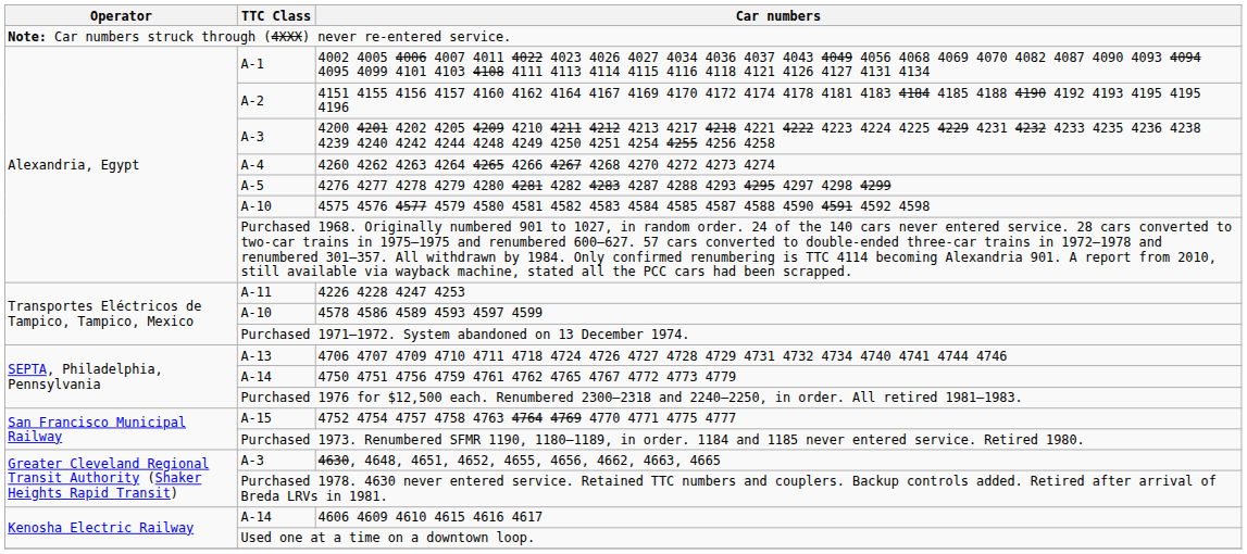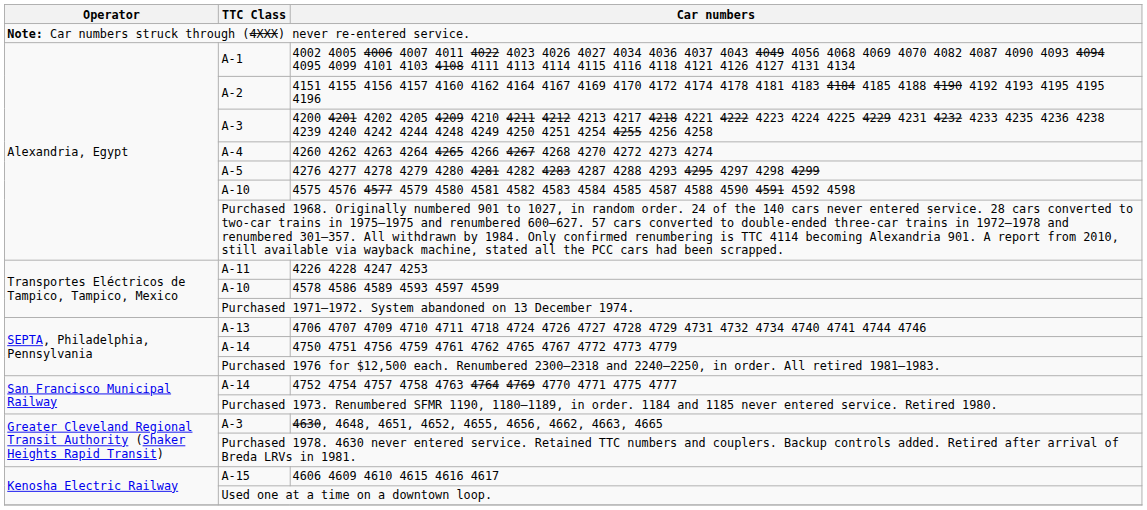4752 4754 4757 4758 4763 4764 4769 4770 4771 4775 4777 | TTC Class: A-15 -> A-14
4606 4609 4610 4615 4616 4617 | TTC Class: A-14 -> A-15
